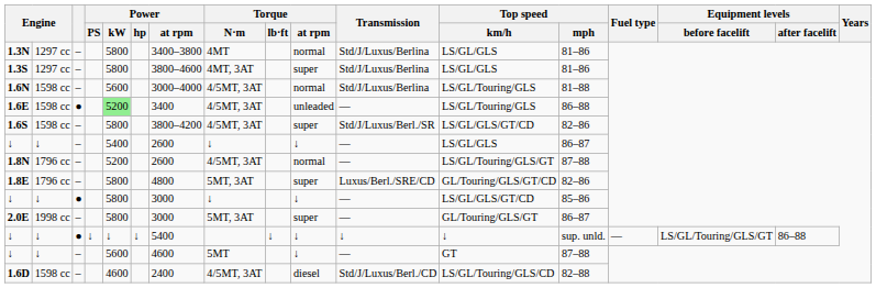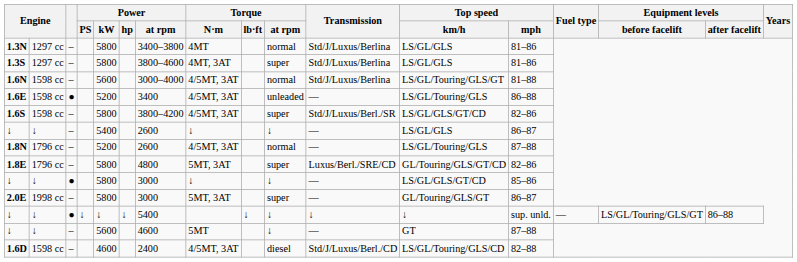1.6N | Top speed / km/h: LS/GL/Touring/GLS -> LS/GL/Touring/GLS/GT
1.6E | Power / kW: lightgreen background -> no background
1.8N | Top speed / km/h: LS/GL/Touring/GLS/GT -> LS/GL/Touring/GLS
